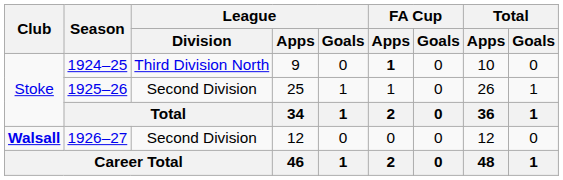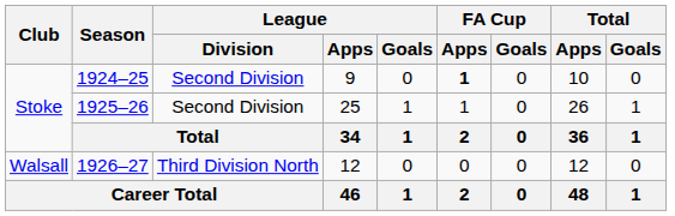1924–25 | League / Division: Third Division North -> Second Division
1926–27 | Club: bold -> normal
1926–27 | League / Division: Second Division -> Third Division North
